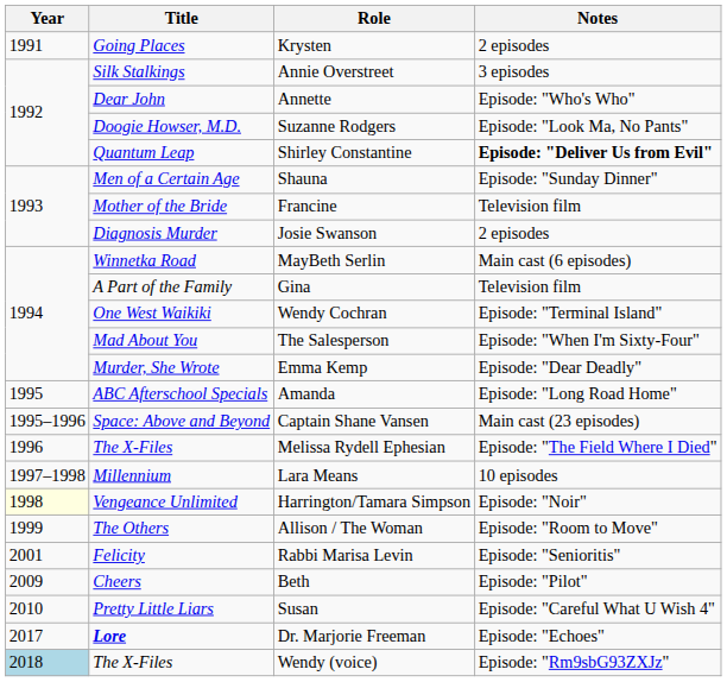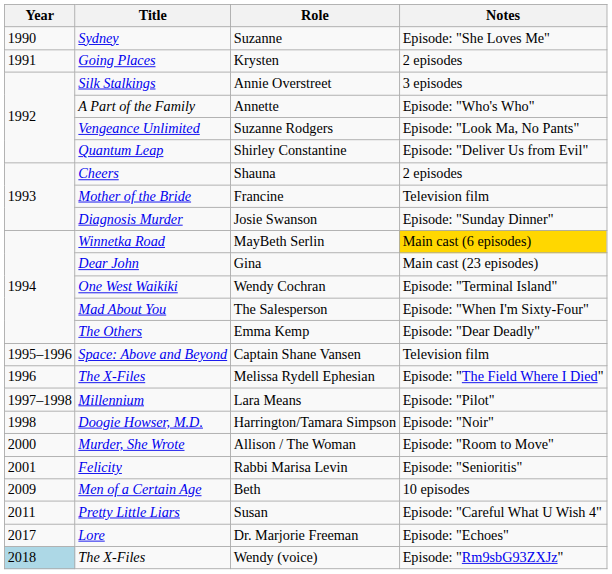+ row: 1990 | Sydney | Suzanne | Episode: "She Loves Me"
Annette | Title: Dear John -> A Part of the Family
Suzanne Rodgers | Title: Doogie Howser, M.D. -> Vengeance Unlimited
Shirley Constantine | Notes: bold -> normal
Shauna | Title: Men of a Certain Age -> Cheers
Shauna | Notes: Episode: "Sunday Dinner" -> 2 episodes
Josie Swanson | Notes: 2 episodes -> Episode: "Sunday Dinner"
MayBeth Serlin | Notes: no background -> gold background
Gina | Title: A Part of the Family -> Dear John
Gina | Notes: Television film -> Main cast (23 episodes)
Emma Kemp | Title: Murder, She Wrote -> The Others
- row: 1995 | ABC Afterschool Specials | Amanda | Episode: "Long Road Home"
Captain Shane Vansen | Notes: Main cast (23 episodes) -> Television film
Lara Means | Notes: 10 episodes -> Episode: "Pilot"
Harrington/Tamara Simpson | Year: lightyellow background -> no background
Harrington/Tamara Simpson | Title: Vengeance Unlimited -> Doogie Howser, M.D.
Allison / The Woman | Year: 1999 -> 2000
Allison / The Woman | Title: The Others -> Murder, She Wrote
Beth | Title: Cheers -> Men of a Certain Age
Beth | Notes: Episode: "Pilot" -> 10 episodes
Susan | Year: 2010 -> 2011
Dr. Marjorie Freeman | Title: bold -> normal
